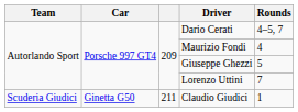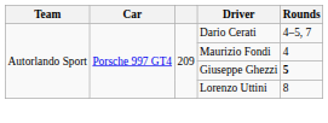Giuseppe Ghezzi | Rounds: normal -> bold
Lorenzo Uttini | Rounds: 7 -> 8
- row: Scuderia Giudici | Ginetta G50 | 211 | Claudio Giudici | 1
